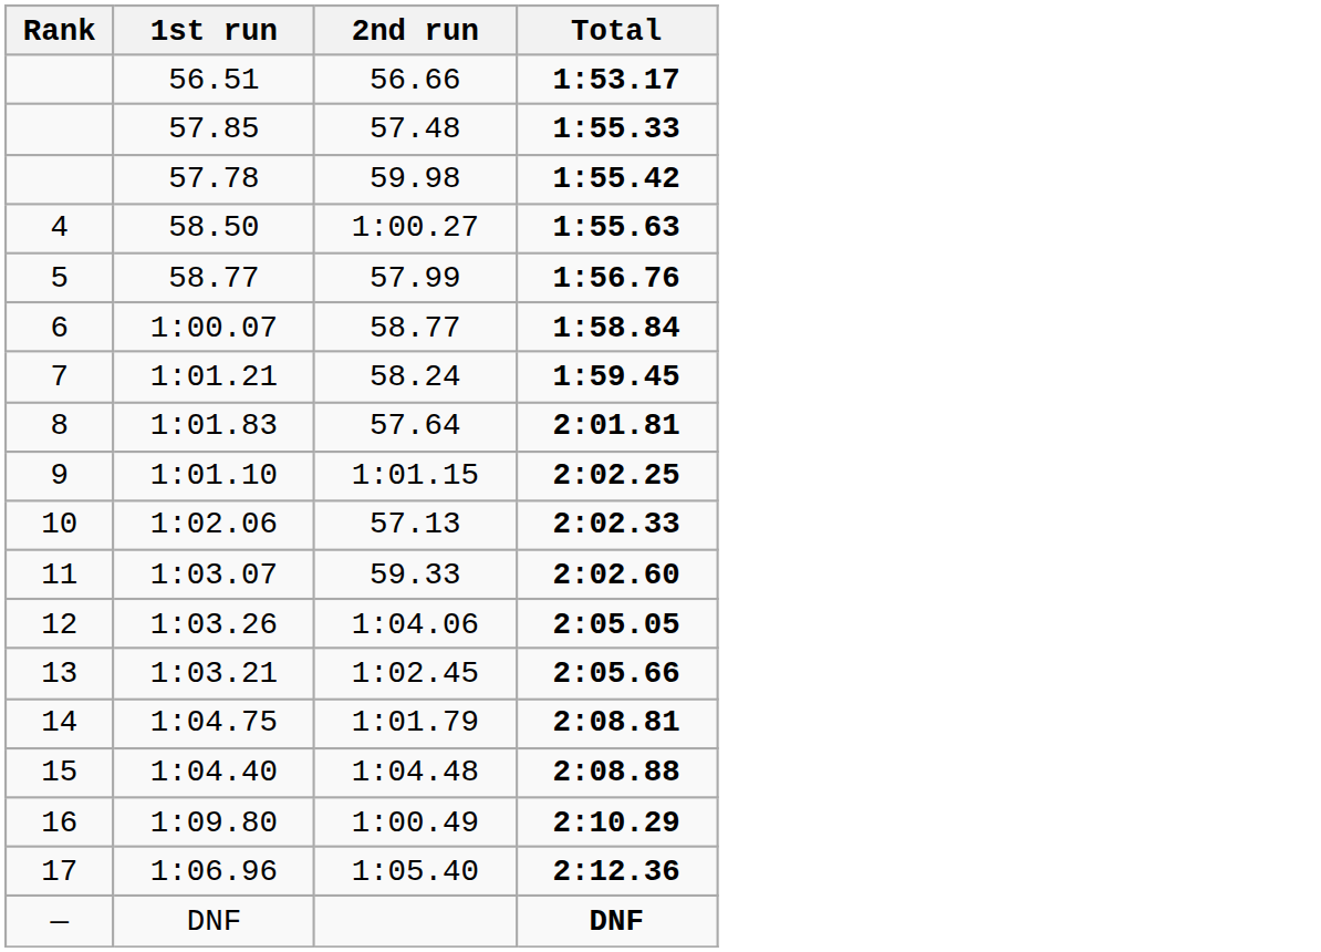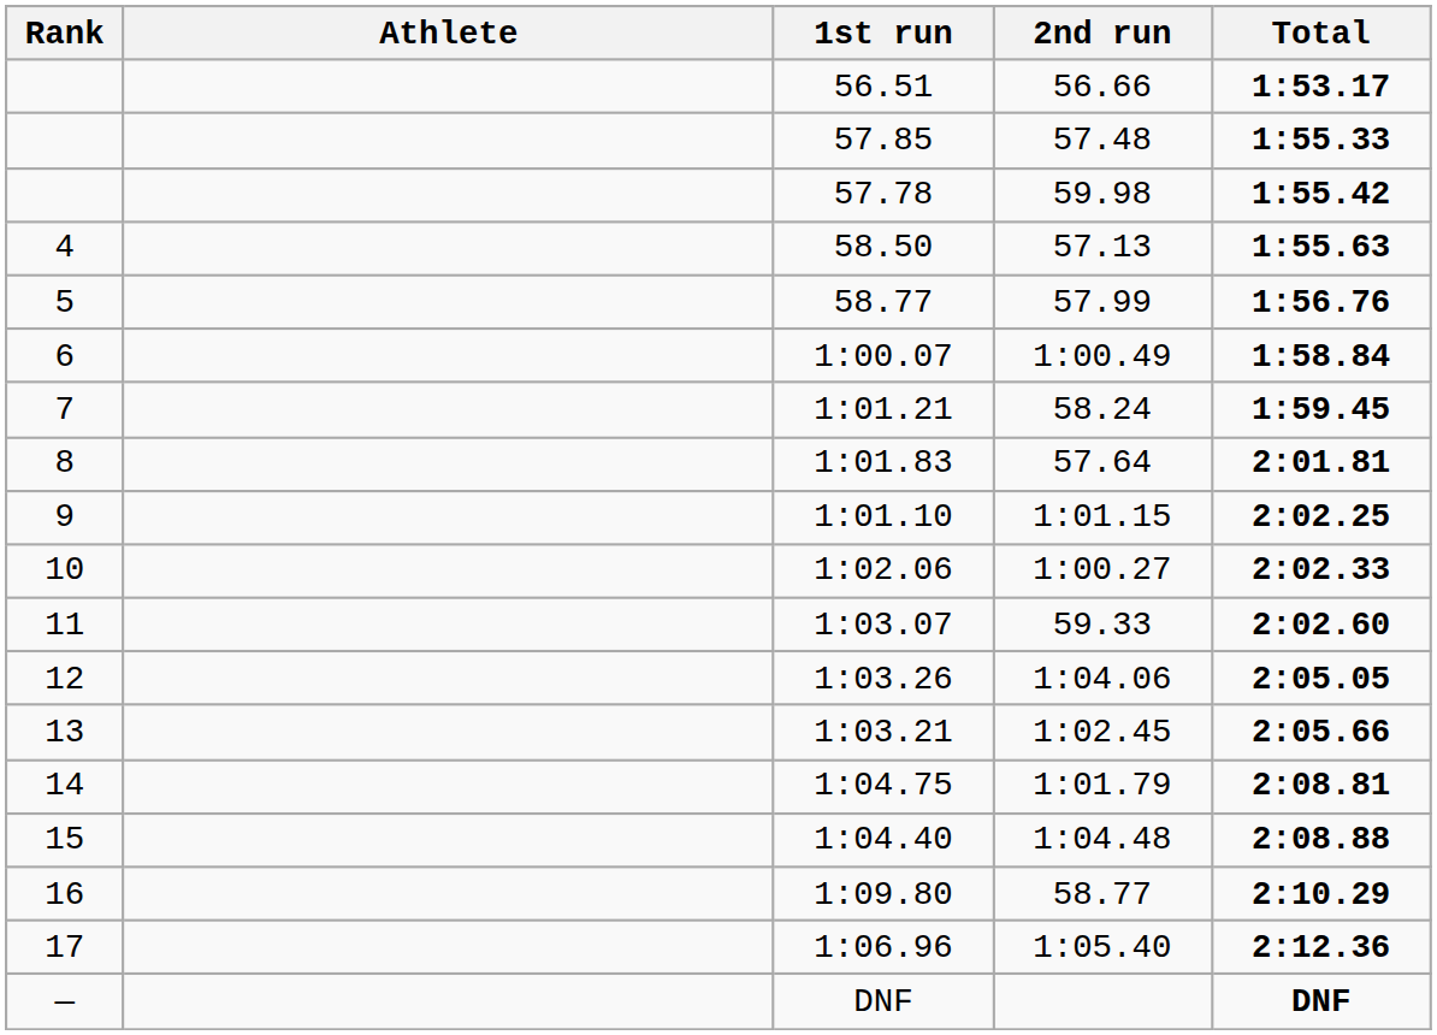+ column: Athlete
58.50 | 2nd run: 1:00.27 -> 57.13
1:00.07 | 2nd run: 58.77 -> 1:00.49
1:02.06 | 2nd run: 57.13 -> 1:00.27
1:09.80 | 2nd run: 1:00.49 -> 58.77
